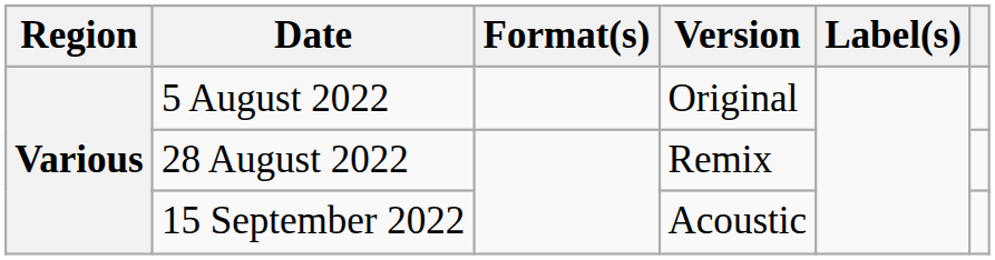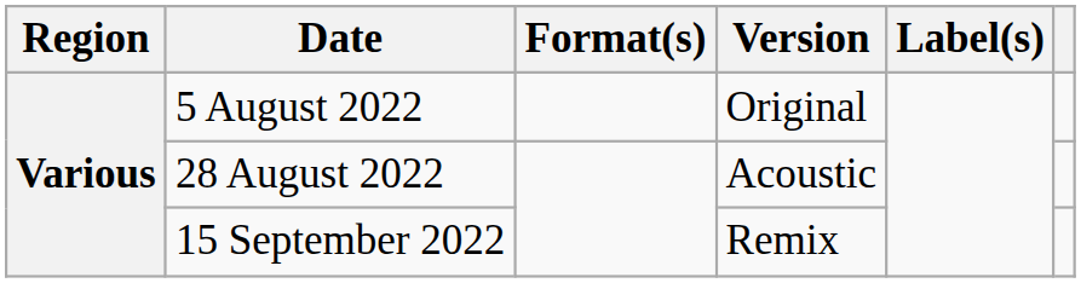28 August 2022 | Version: Remix -> Acoustic
15 September 2022 | Version: Acoustic -> Remix
